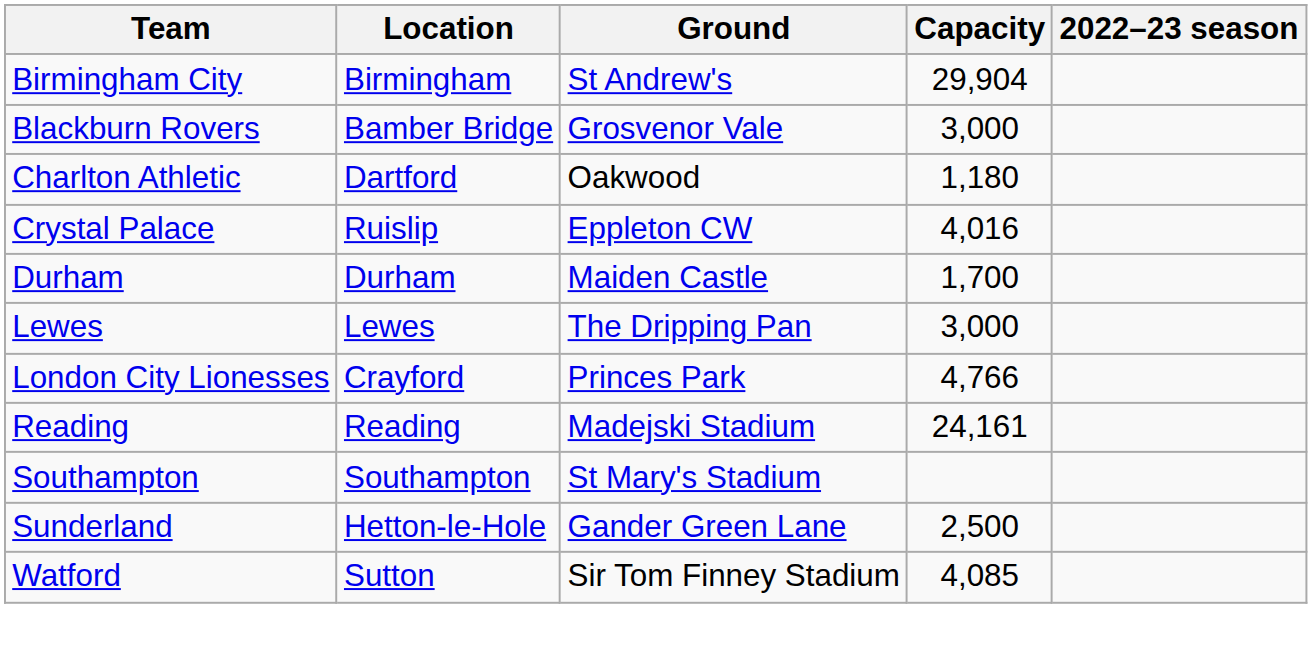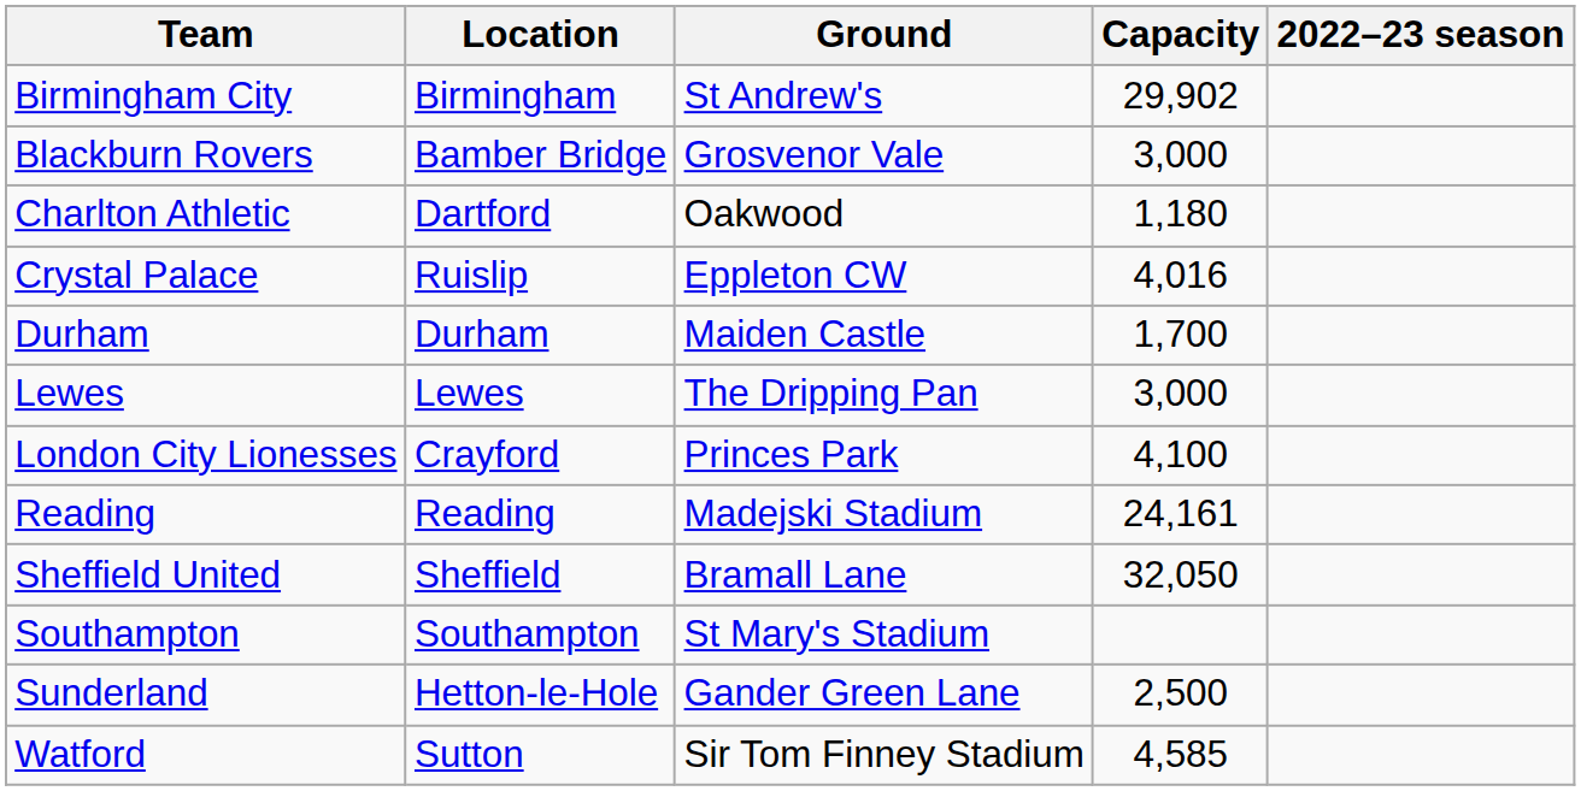Birmingham City | Capacity: 29,904 -> 29,902
London City Lionesses | Capacity: 4,766 -> 4,100
+ row: Sheffield United | Sheffield | Bramall Lane | 32,050
Watford | Capacity: 4,085 -> 4,585
